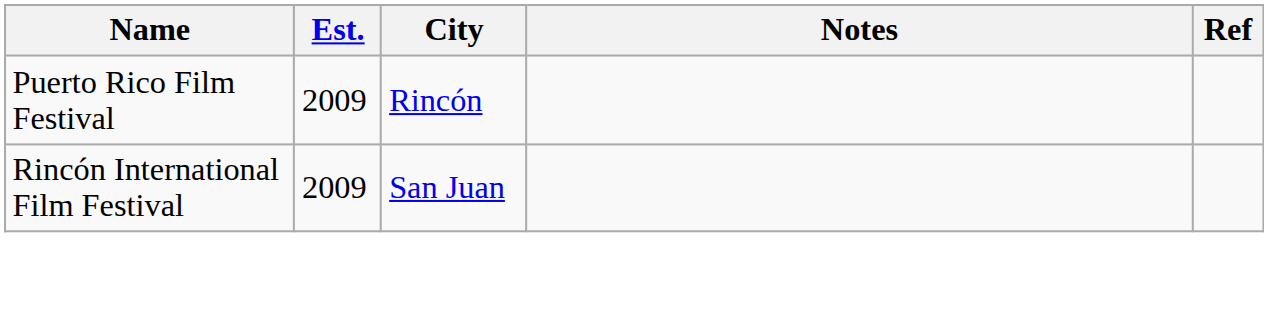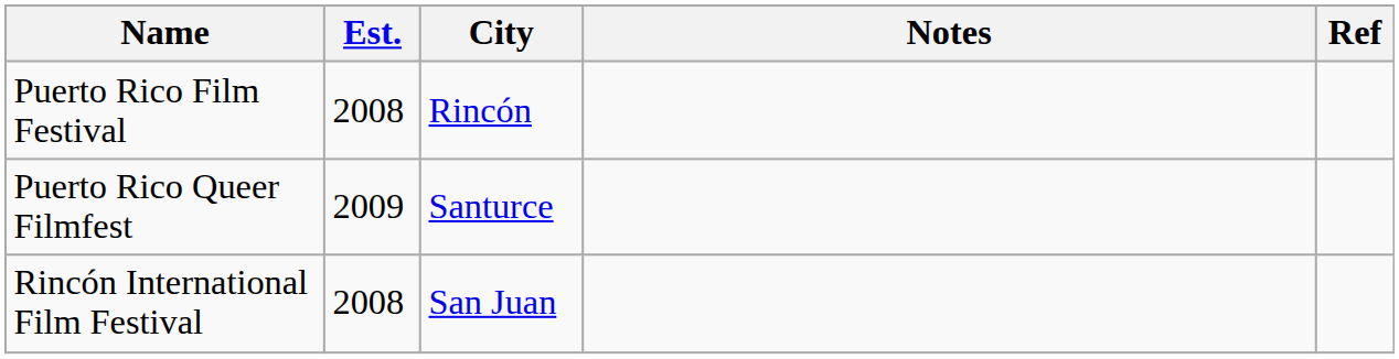Puerto Rico Film Festival | Est.: 2009 -> 2008
+ row: Puerto Rico Queer Filmfest | 2009 | Santurce
Rincón International Film Festival | Est.: 2009 -> 2008
